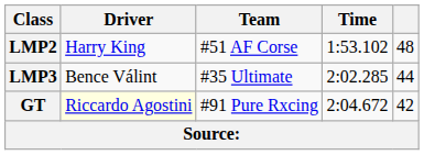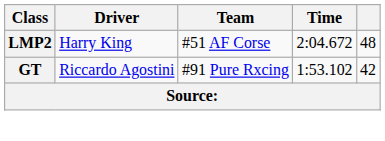LMP2 | Time: 1:53.102 -> 2:04.672
- row: LMP3 | Bence Válint | #35 Ultimate | 2:02.285 | 44
GT | Driver: lightyellow background -> no background
GT | Time: 2:04.672 -> 1:53.102
